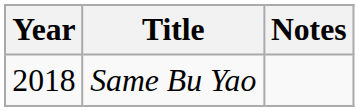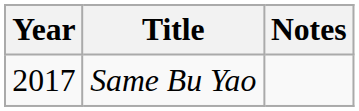Same Bu Yao | Year: 2018 -> 2017
